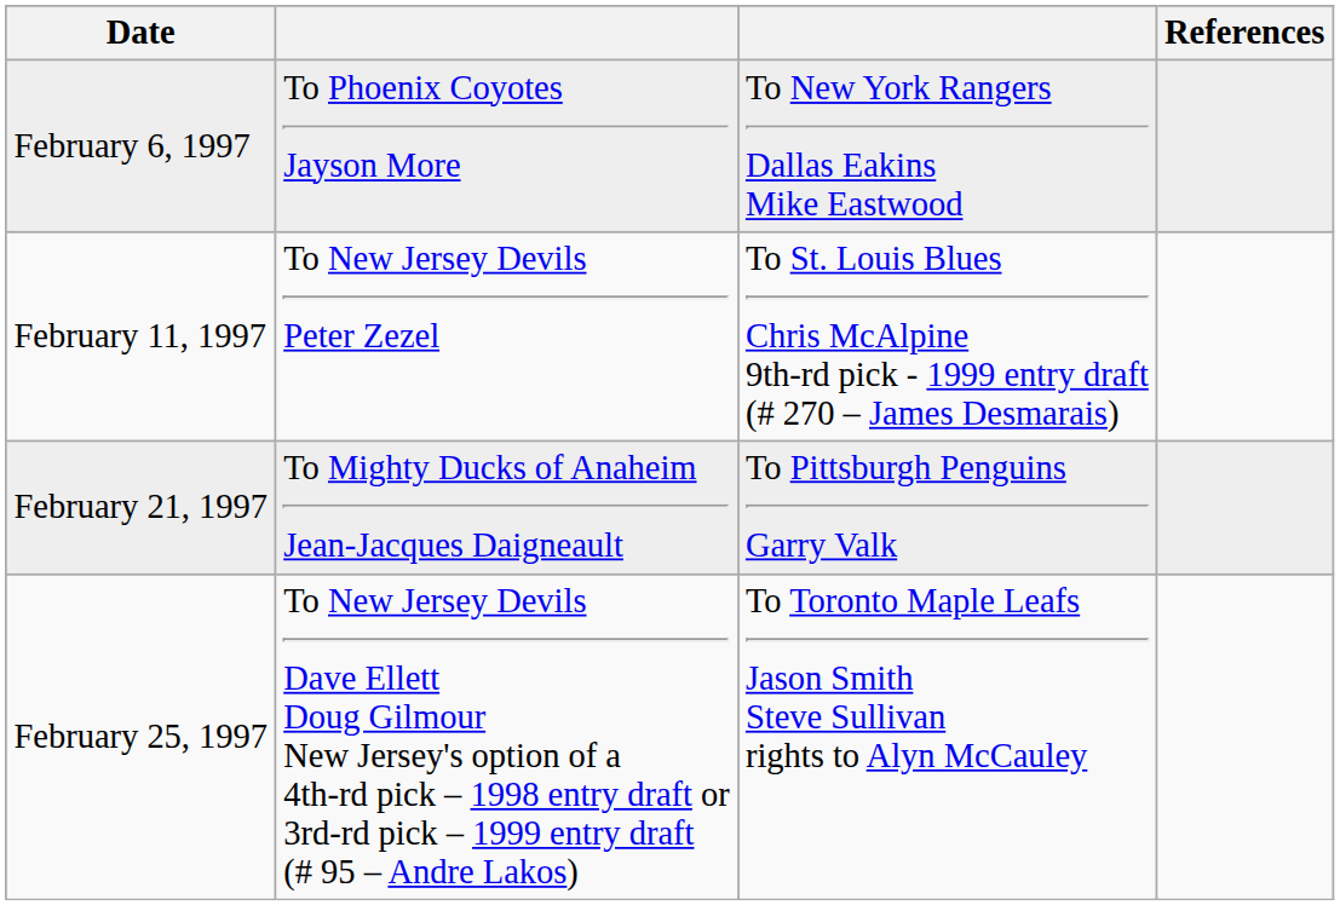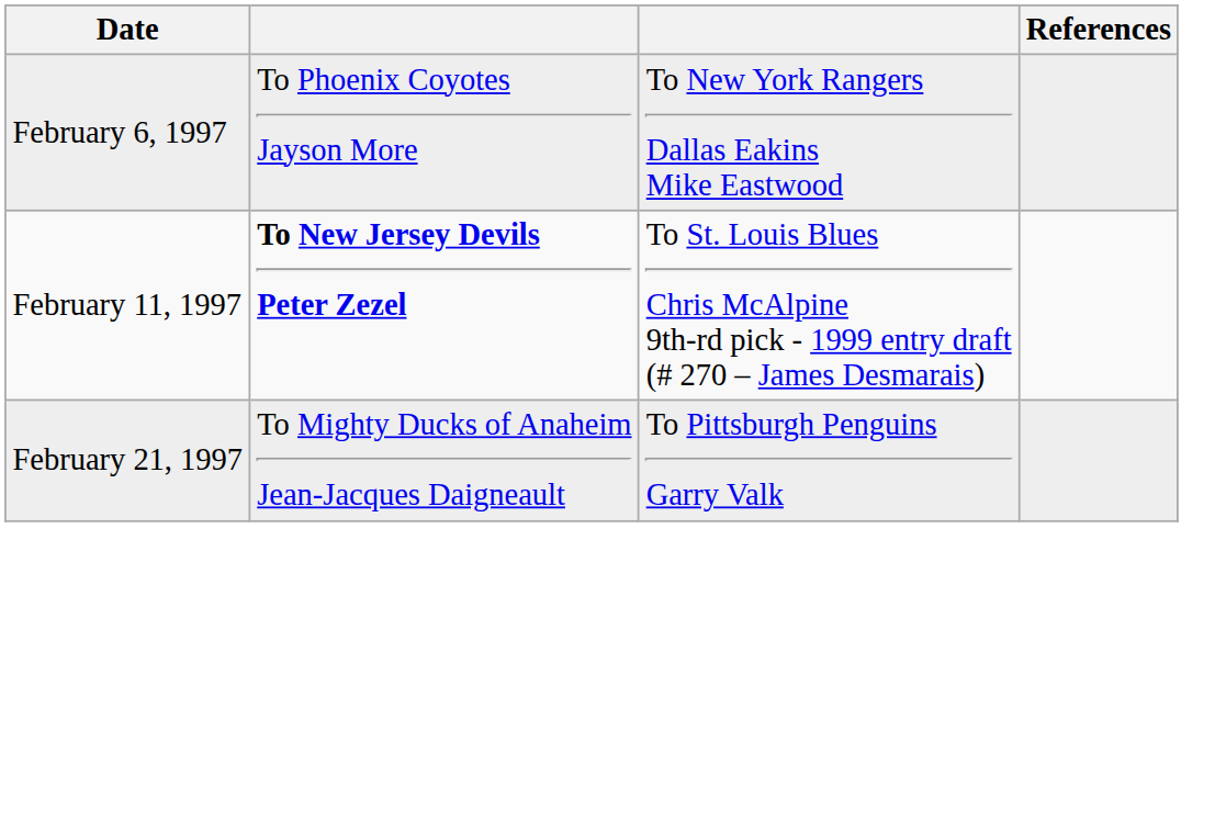February 11, 1997 | column 2: normal -> bold
- row: February 25, 1997 | To New Jersey Devils Dave Ellett Doug Gilmour New Jersey's option of a 4th-rd pick – 1998 entry draft or 3rd-rd pick – 1999 entry draft (# 95 – Andre Lakos) | To Toronto Maple Leafs Jason Smith Steve Sullivan rights to Alyn McCauley
